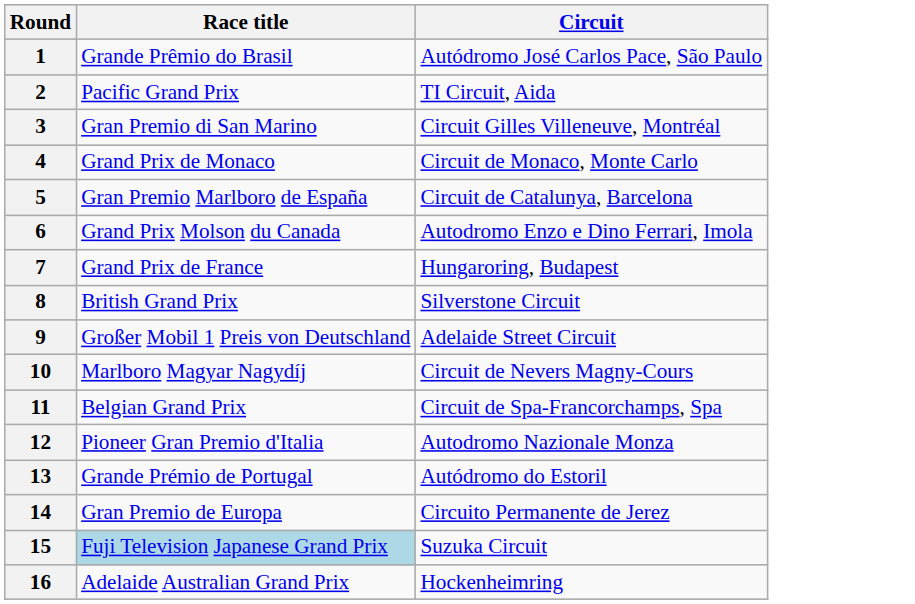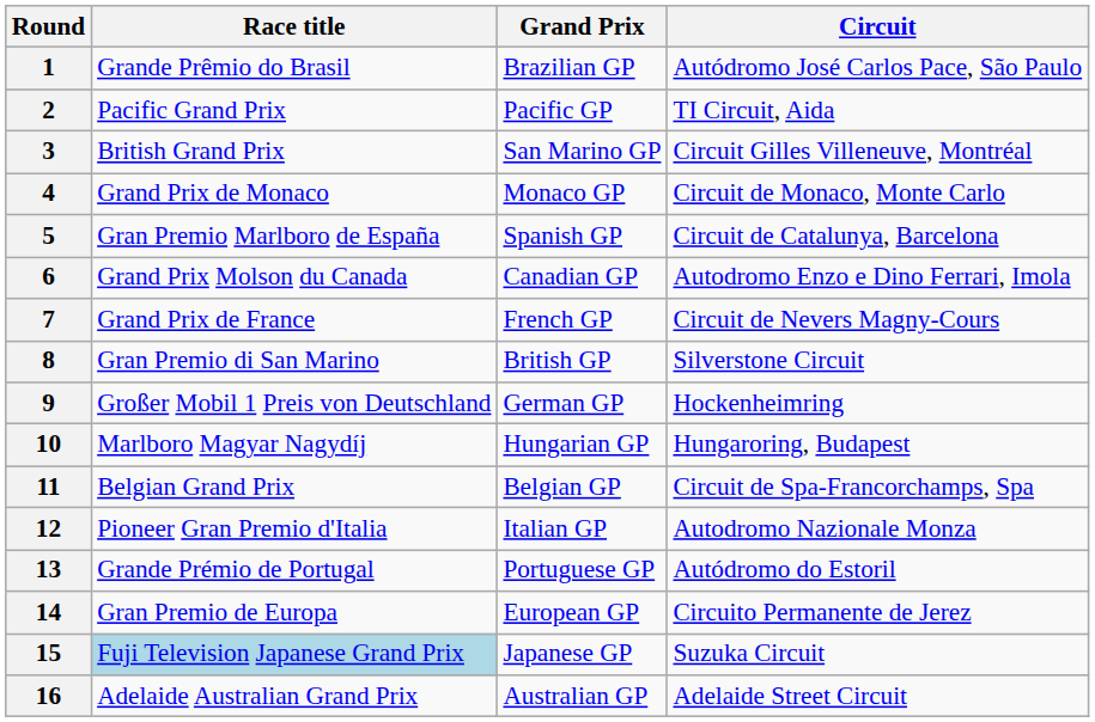+ column: Grand Prix | Brazilian GP | Pacific GP | San Marino GP | Monaco GP | Spanish GP | Canadian GP | French GP | British GP | German GP | Hungarian GP | Belgian GP | Italian GP | Portuguese GP | European GP | Japanese GP | Australian GP
3 | Race title: Gran Premio di San Marino -> British Grand Prix
7 | Circuit: Hungaroring, Budapest -> Circuit de Nevers Magny-Cours
8 | Race title: British Grand Prix -> Gran Premio di San Marino
9 | Circuit: Adelaide Street Circuit -> Hockenheimring
10 | Circuit: Circuit de Nevers Magny-Cours -> Hungaroring, Budapest
16 | Circuit: Hockenheimring -> Adelaide Street Circuit
